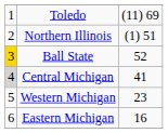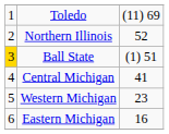Northern Illinois | column 3: (1) 51 -> 52
Ball State | column 3: 52 -> (1) 51
Central Michigan | column 1: lightgrey background -> no background
